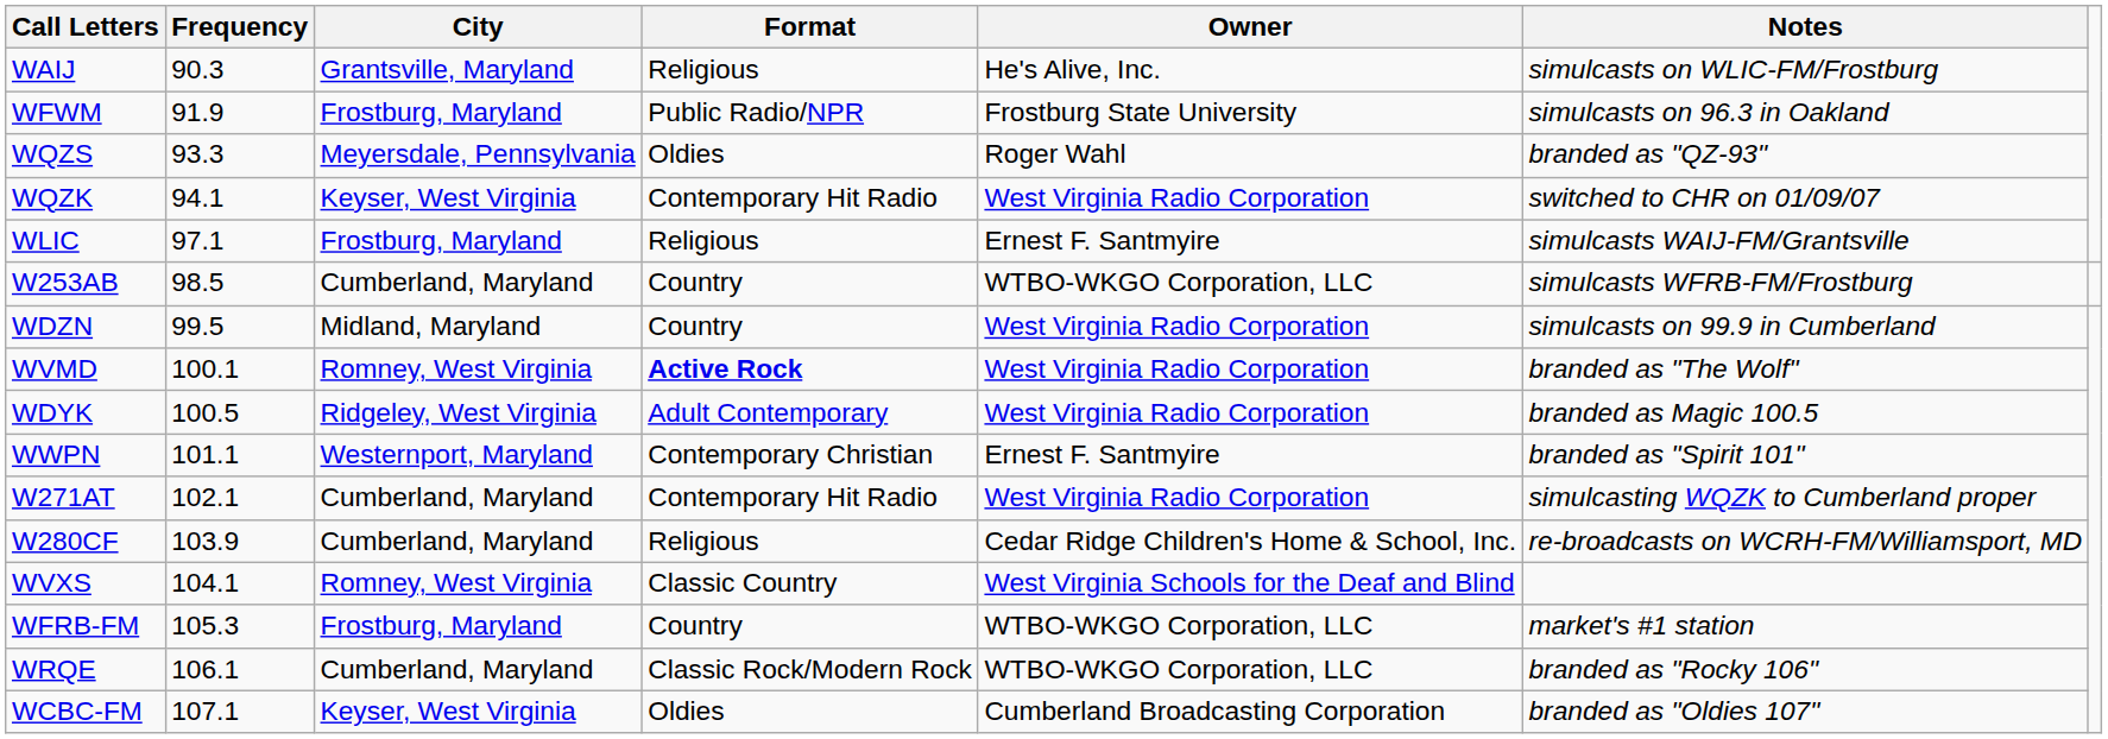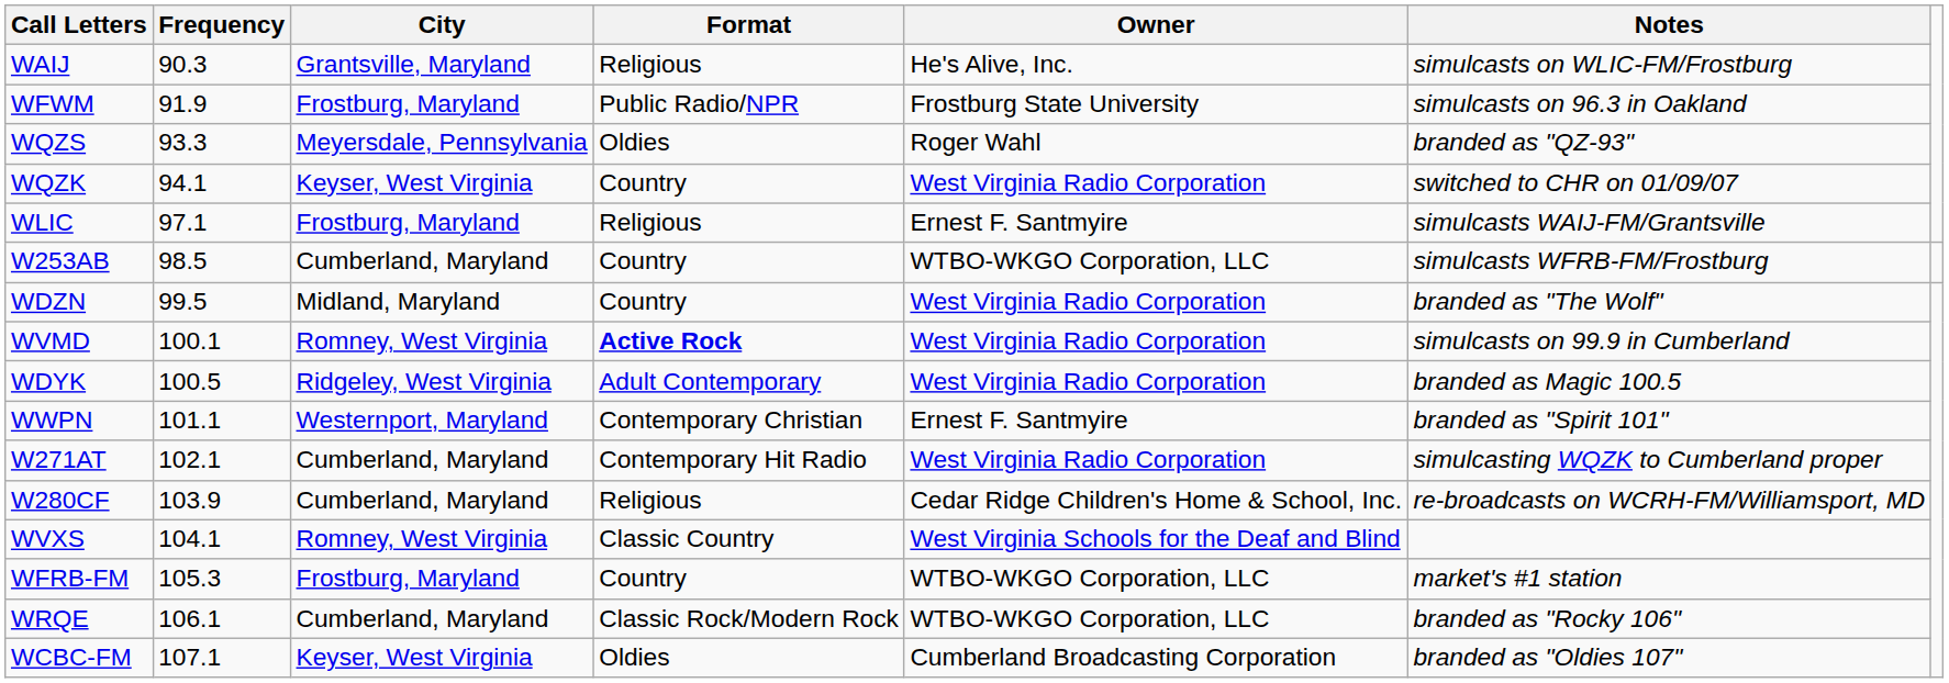WQZK | Format: Contemporary Hit Radio -> Country
WDZN | Notes: simulcasts on 99.9 in Cumberland -> branded as "The Wolf"
WVMD | Notes: branded as "The Wolf" -> simulcasts on 99.9 in Cumberland
